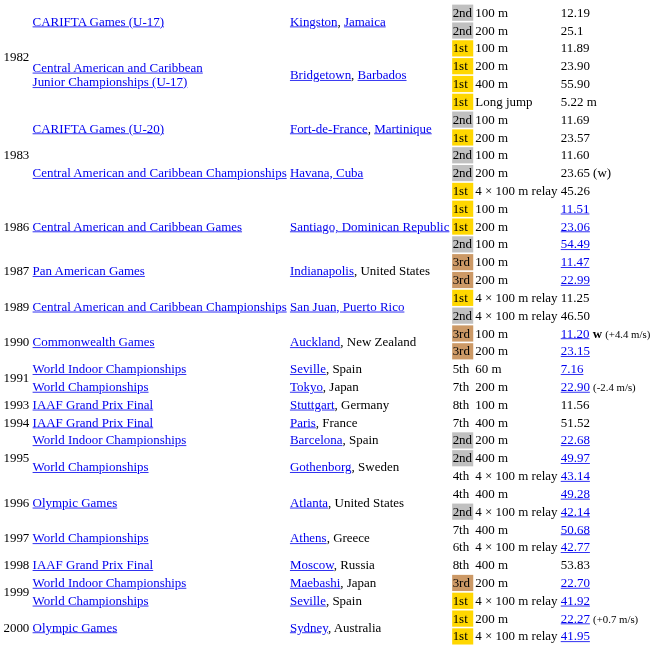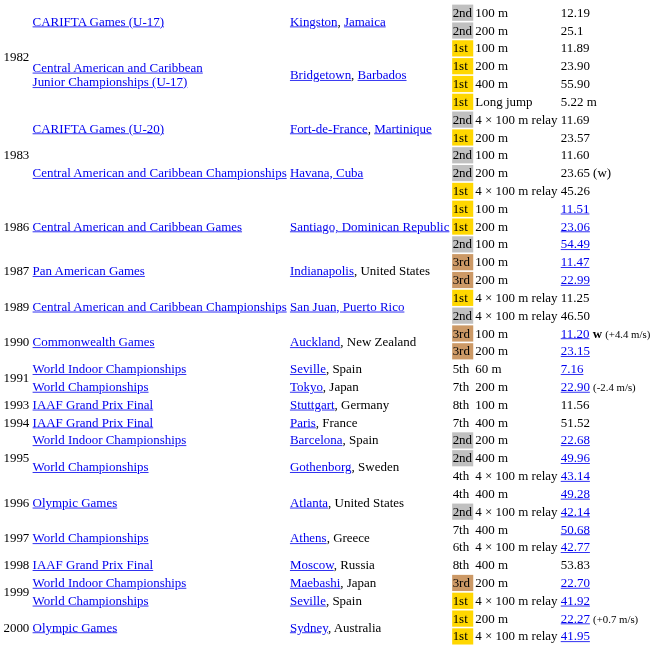Fort-de-France, Martinique / 2nd | column 5: 100 m -> 4 × 100 m relay
Gothenborg, Sweden / 2nd | column 6: 49.97 -> 49.96
